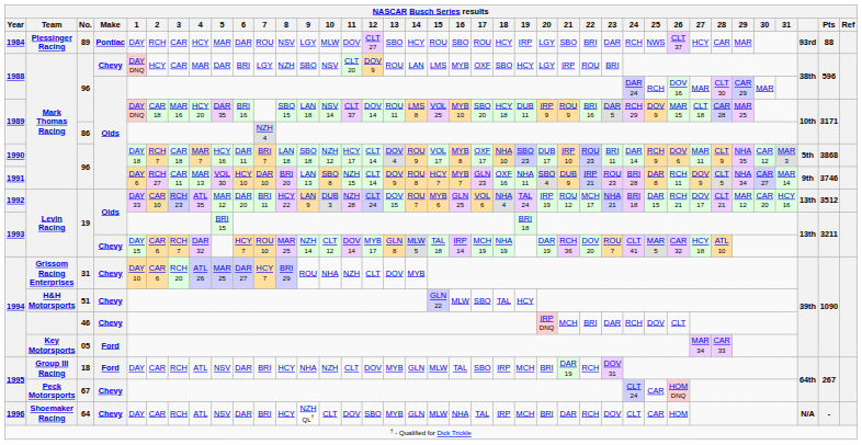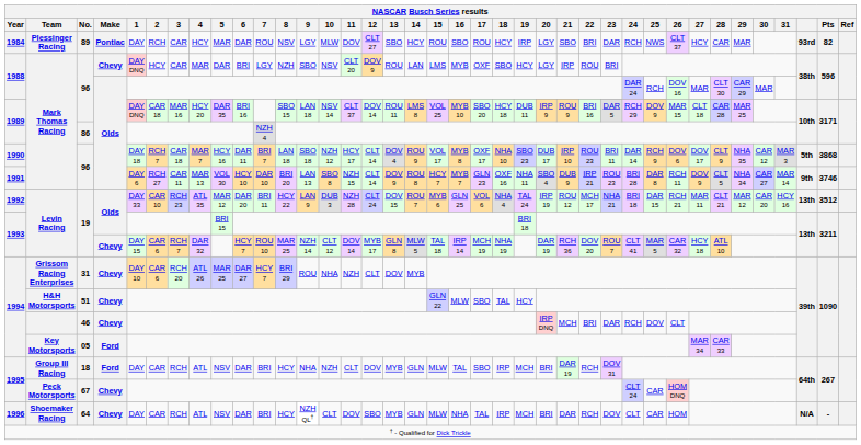89 | NASCAR Busch Series results / Pts: 88 -> 82
1990 / 96 | NASCAR Busch Series results / 27: MAR 11 -> DOV 17
1992 / 19 | NASCAR Busch Series results / 27: DOV 17 -> MAR 11
